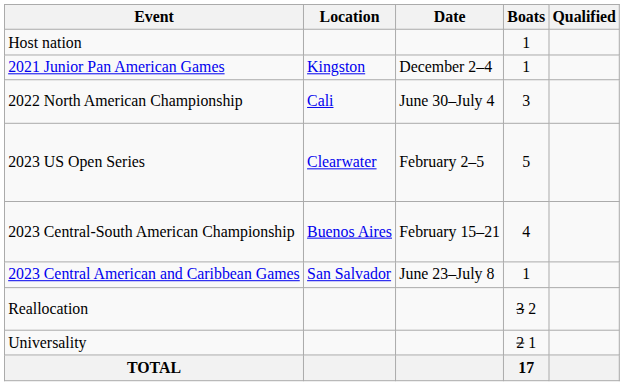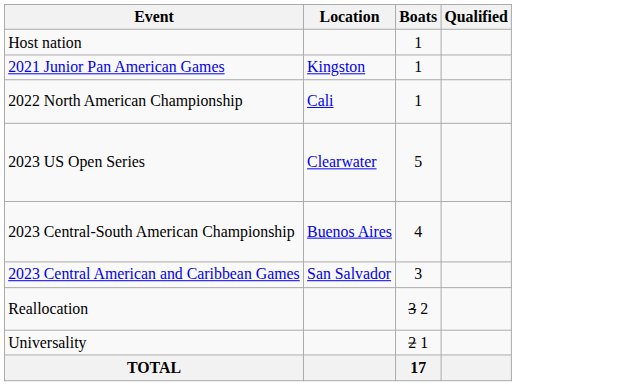- column: Date | December 2–4 | June 30–July 4 | February 2–5 | February 15–21 | June 23–July 8
2022 North American Championship | Boats: 3 -> 1
2023 Central American and Caribbean Games | Boats: 1 -> 3
